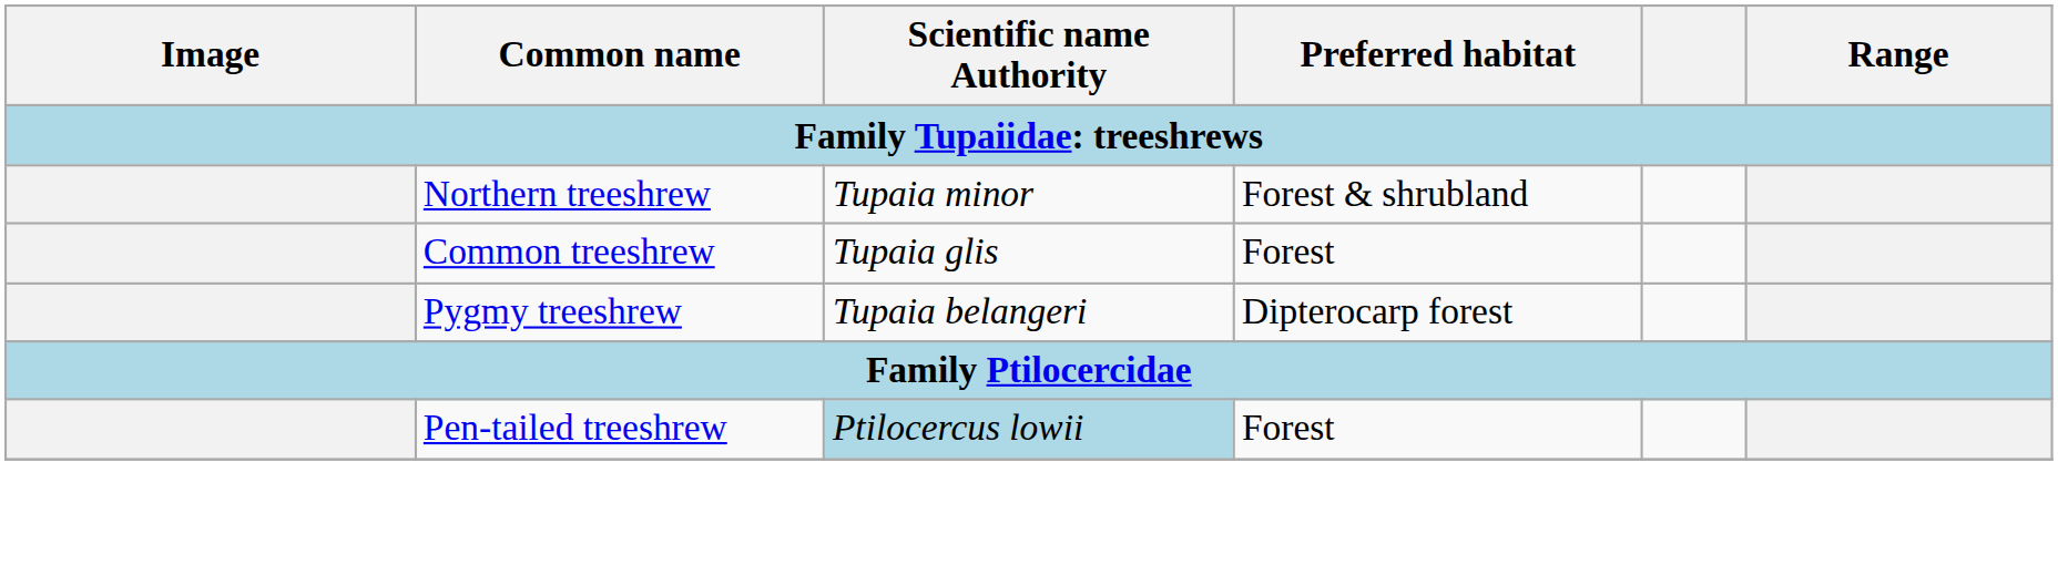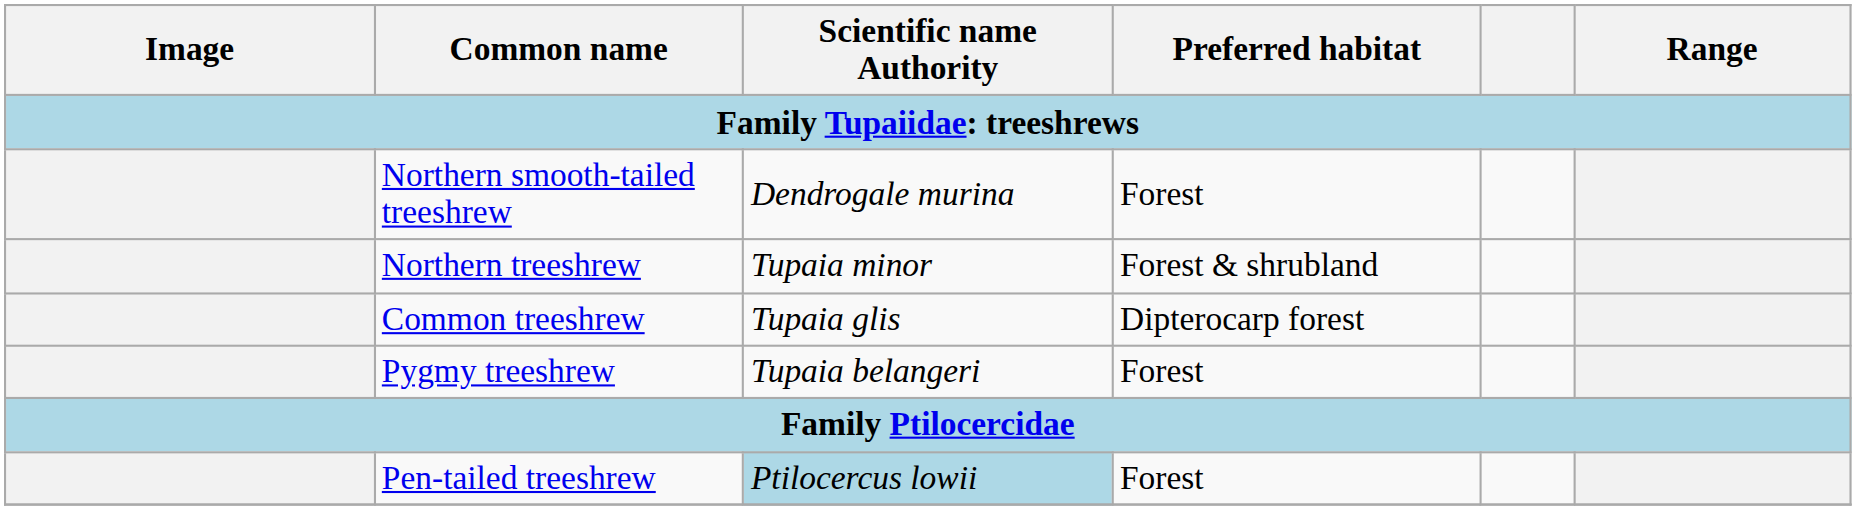+ row: Northern smooth-tailed treeshrew | Dendrogale murina | Forest
Common treeshrew | Preferred habitat: Forest -> Dipterocarp forest
Pygmy treeshrew | Preferred habitat: Dipterocarp forest -> Forest
